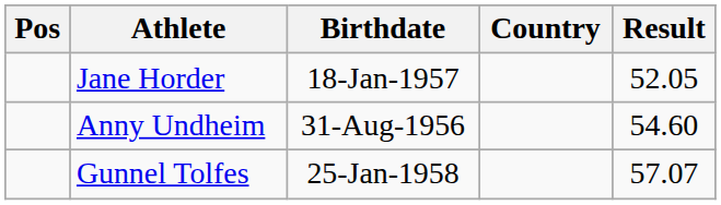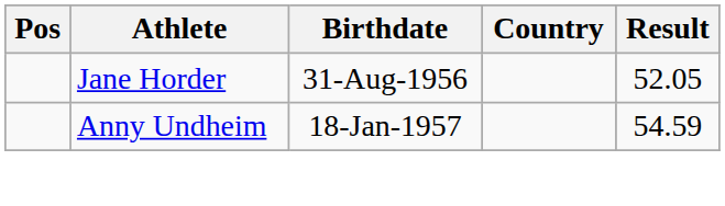Jane Horder | Birthdate: 18-Jan-1957 -> 31-Aug-1956
Anny Undheim | Birthdate: 31-Aug-1956 -> 18-Jan-1957
Anny Undheim | Result: 54.60 -> 54.59
- row: Gunnel Tolfes | 25-Jan-1958 | 57.07
